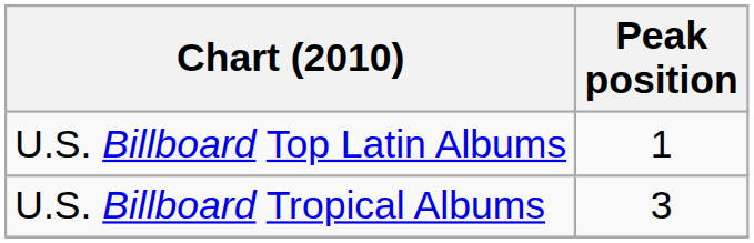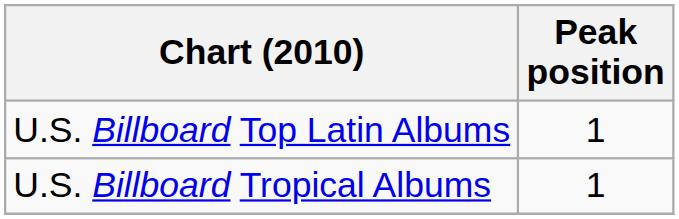U.S. Billboard Tropical Albums | Peak position: 3 -> 1
